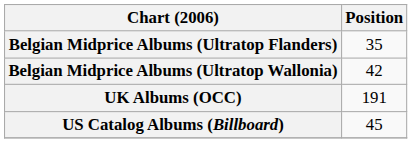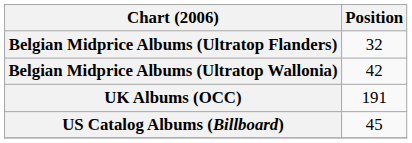Belgian Midprice Albums (Ultratop Flanders) | Position: 35 -> 32
